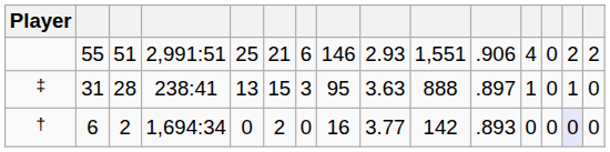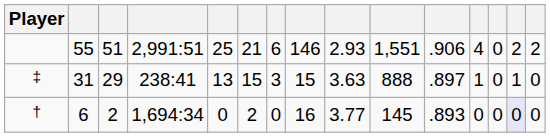‡ | column 3: 28 -> 29
‡ | column 8: 95 -> 15
† | column 10: 142 -> 145
